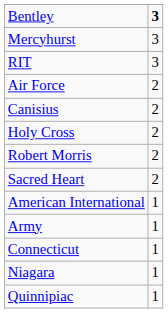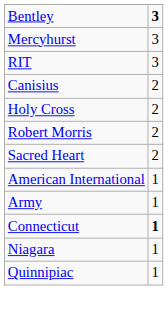- row: Air Force | 2
Connecticut | column 2: normal -> bold
